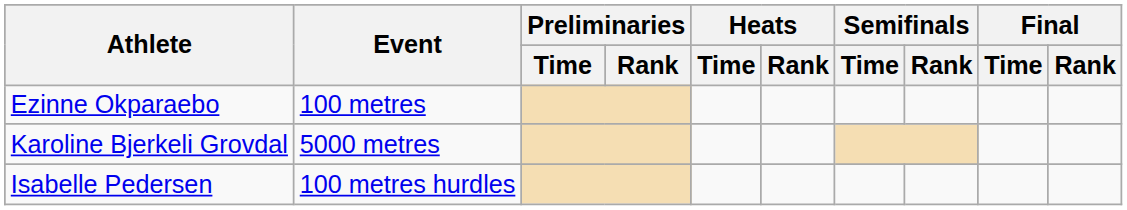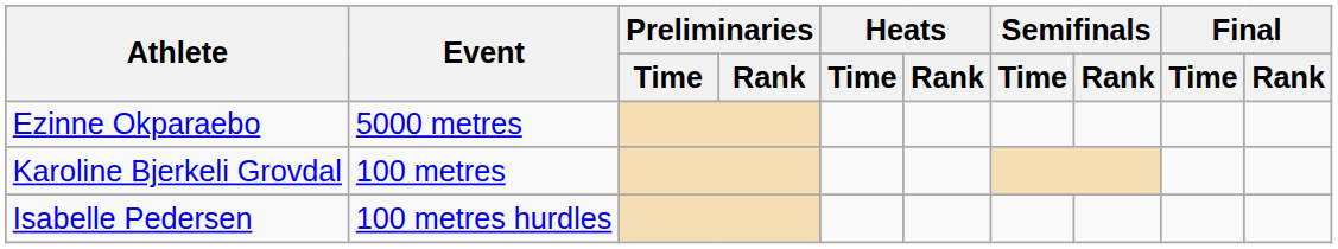Ezinne Okparaebo | Event: 100 metres -> 5000 metres
Karoline Bjerkeli Grovdal | Event: 5000 metres -> 100 metres
